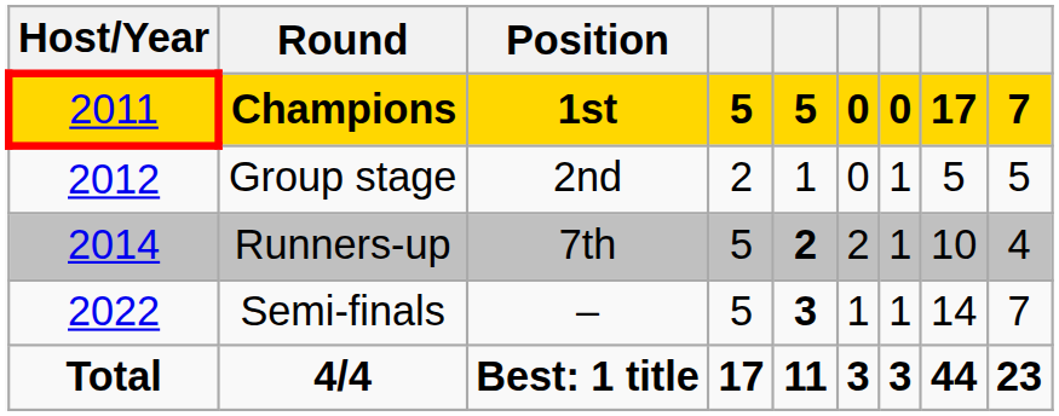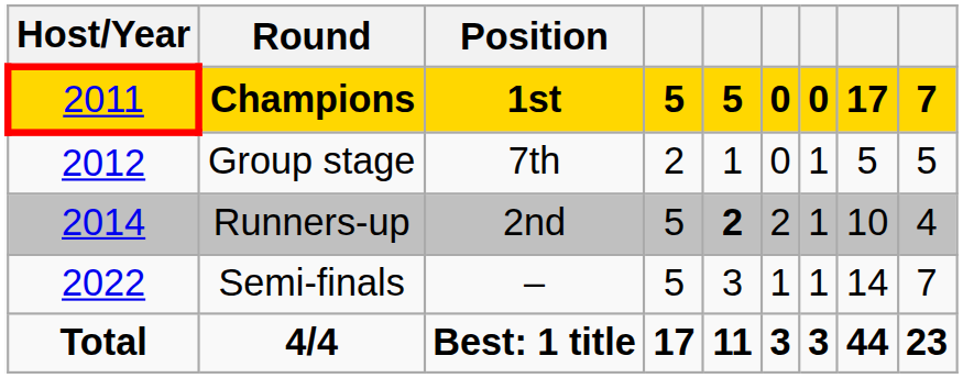Group stage | Position: 2nd -> 7th
Runners-up | Position: 7th -> 2nd
Semi-finals | column 5: bold -> normal
